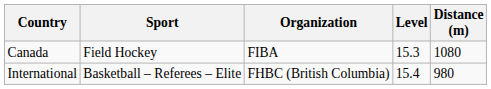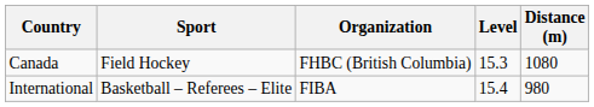Canada | Organization: FIBA -> FHBC (British Columbia)
International | Organization: FHBC (British Columbia) -> FIBA
